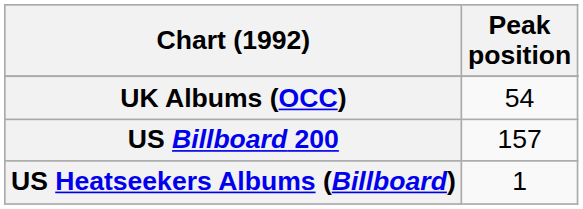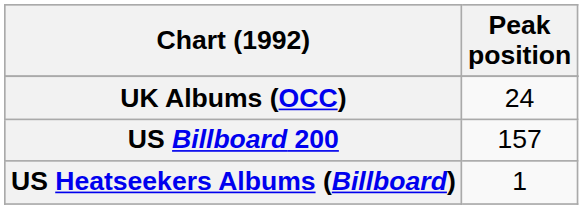UK Albums (OCC) | Peak position: 54 -> 24
